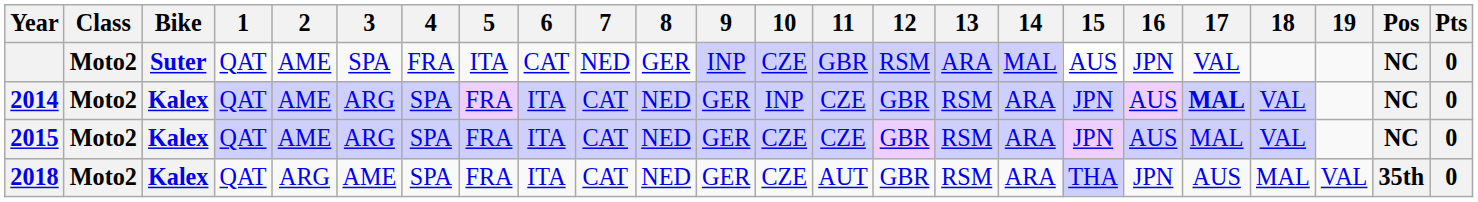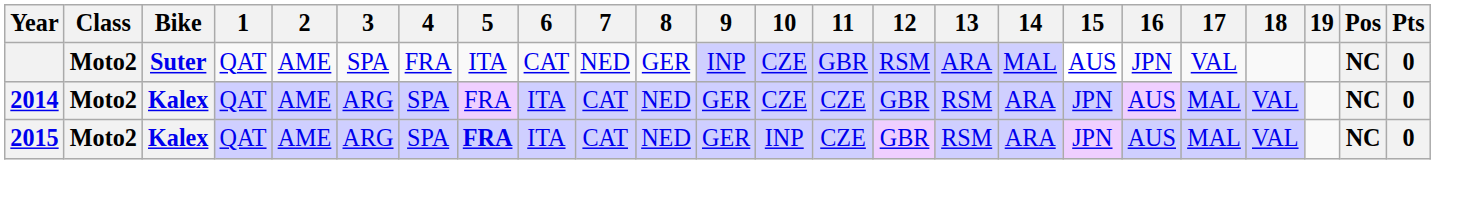2014 | 10: INP -> CZE
2014 | 17: bold -> normal
2015 | 5: normal -> bold
2015 | 10: CZE -> INP
- row: 2018 | Moto2 | Kalex | QAT | ARG | AME | SPA | FRA | ITA | CAT | NED | GER | CZE | AUT | GBR | RSM | ARA | THA | JPN | AUS | MAL | VAL | 35th | 0
